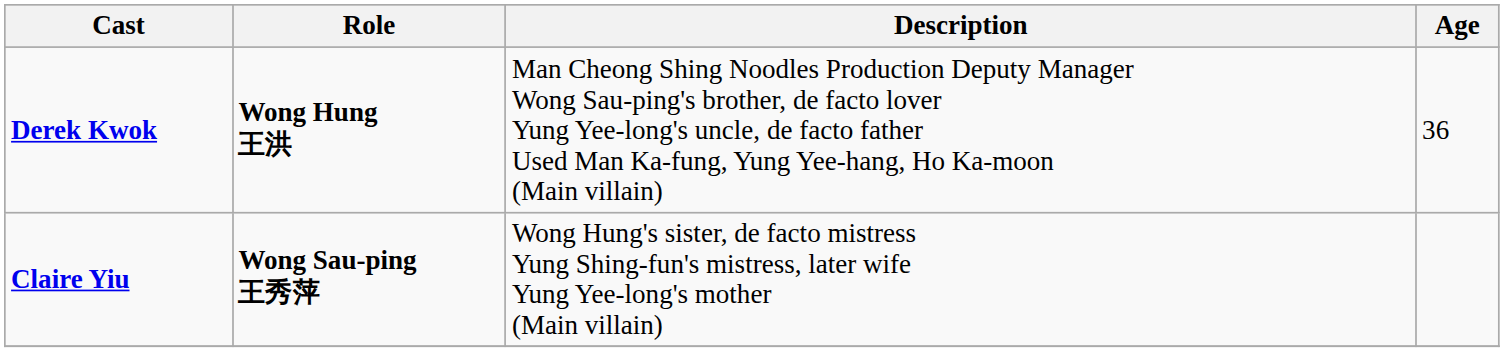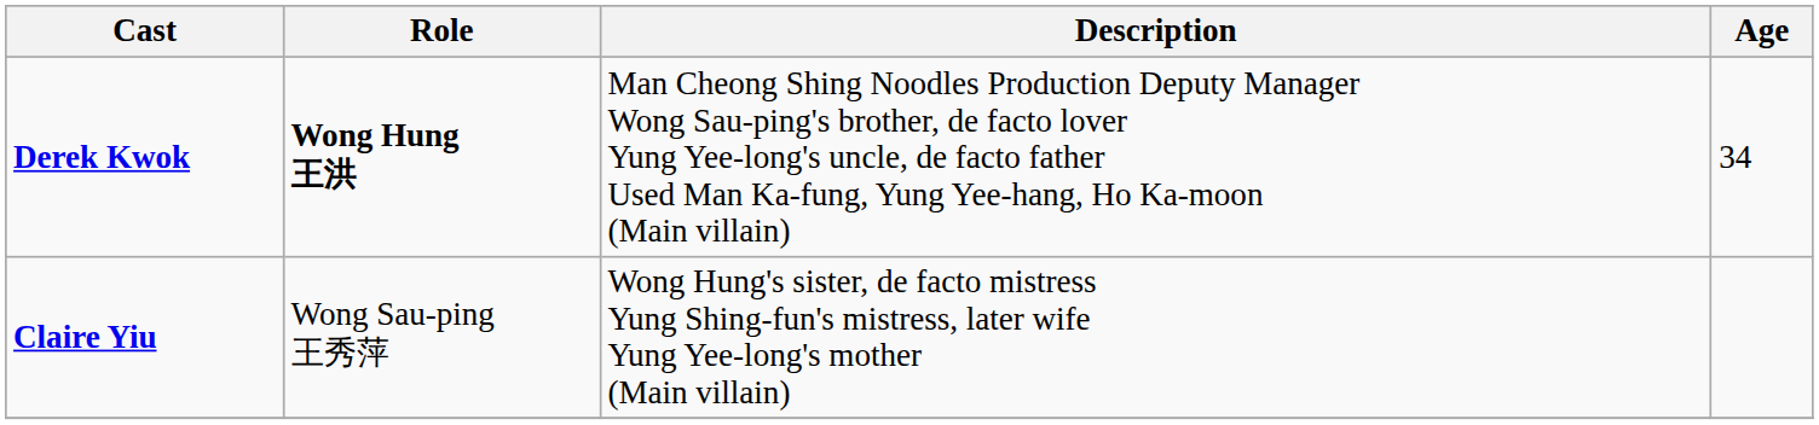Derek Kwok | Age: 36 -> 34
Claire Yiu | Role: bold -> normal
